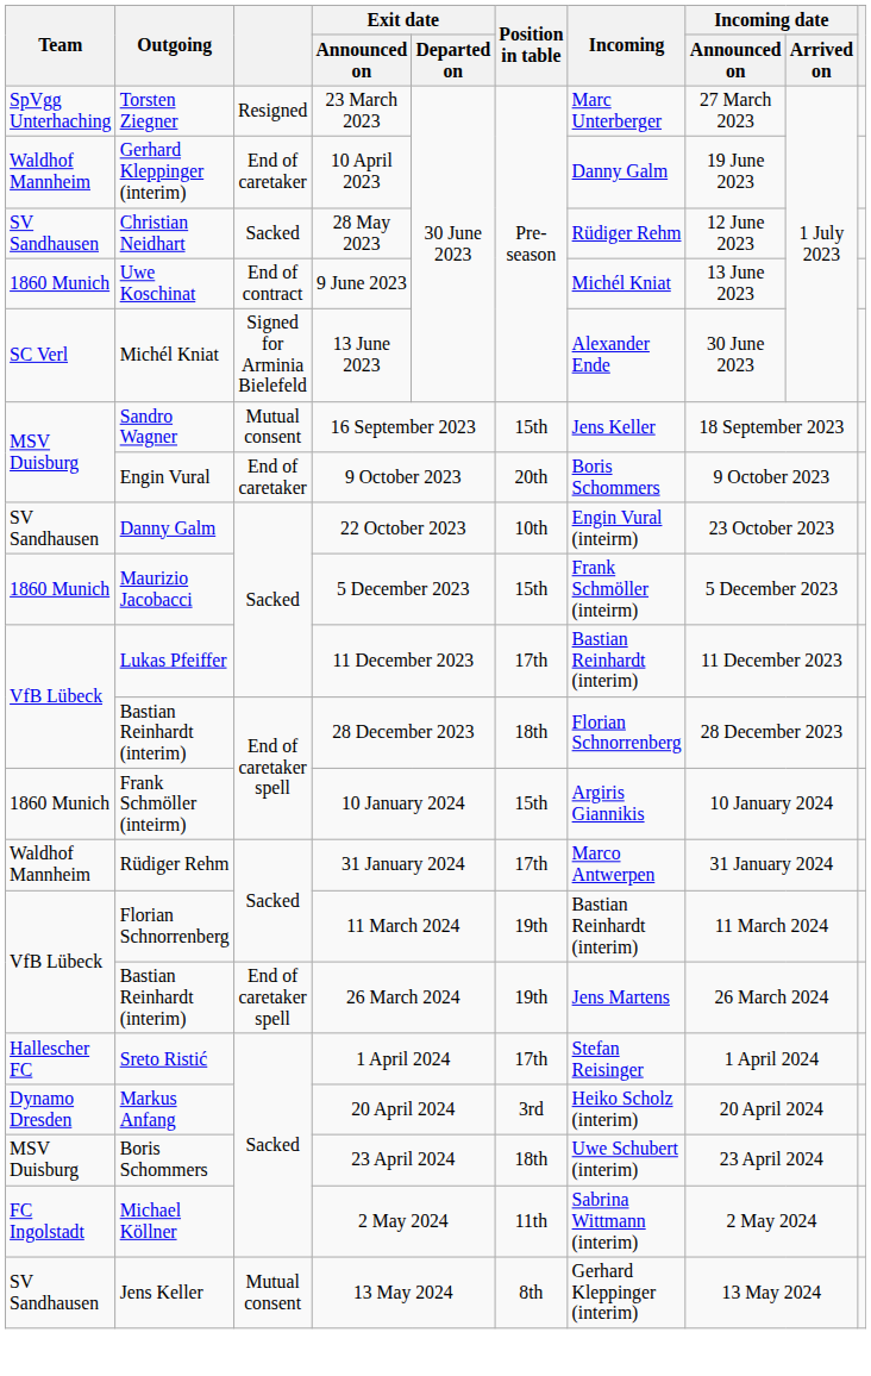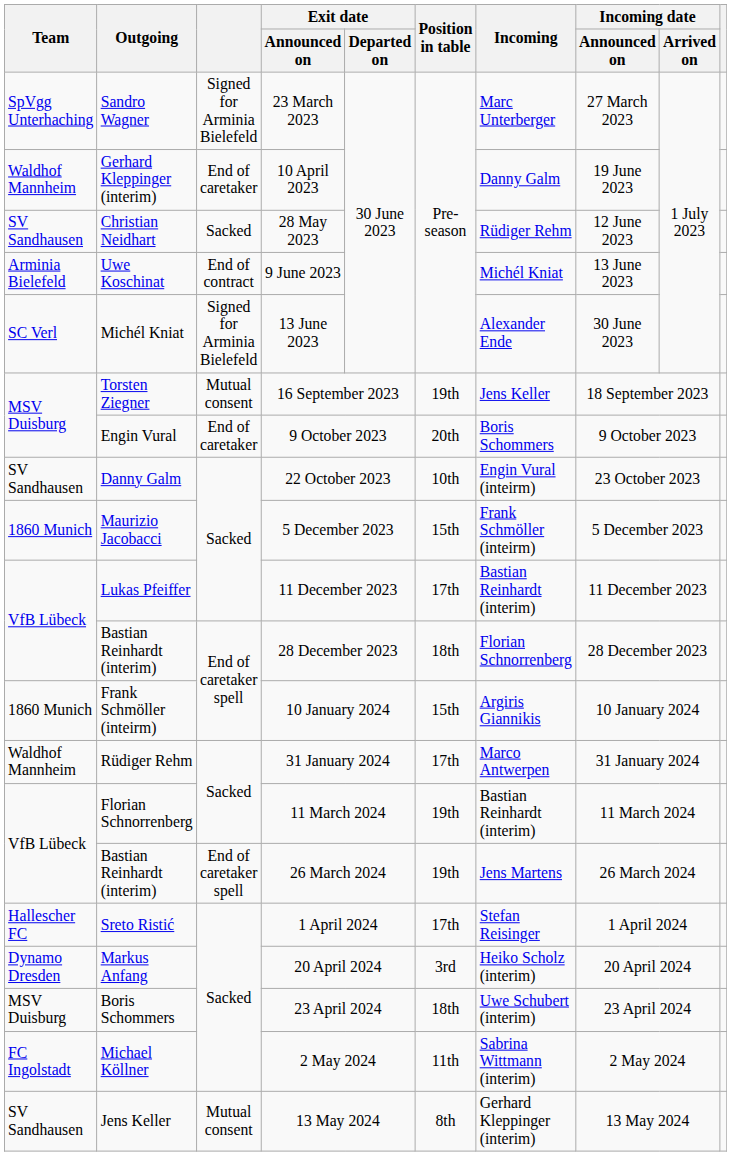23 March 2023 | Outgoing: Torsten Ziegner -> Sandro Wagner
23 March 2023 | column 3: Resigned -> Signed for Arminia Bielefeld
9 June 2023 | Team: 1860 Munich -> Arminia Bielefeld
16 September 2023 | Outgoing: Sandro Wagner -> Torsten Ziegner
16 September 2023 | Position in table: 15th -> 19th
